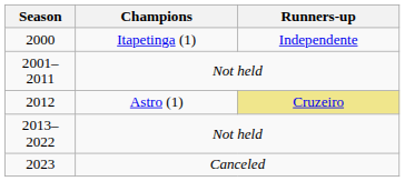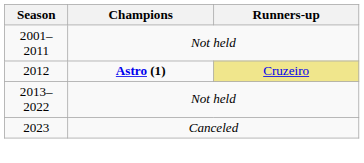- row: 2000 | Itapetinga (1) | Independente
2012 | Champions: normal -> bold
